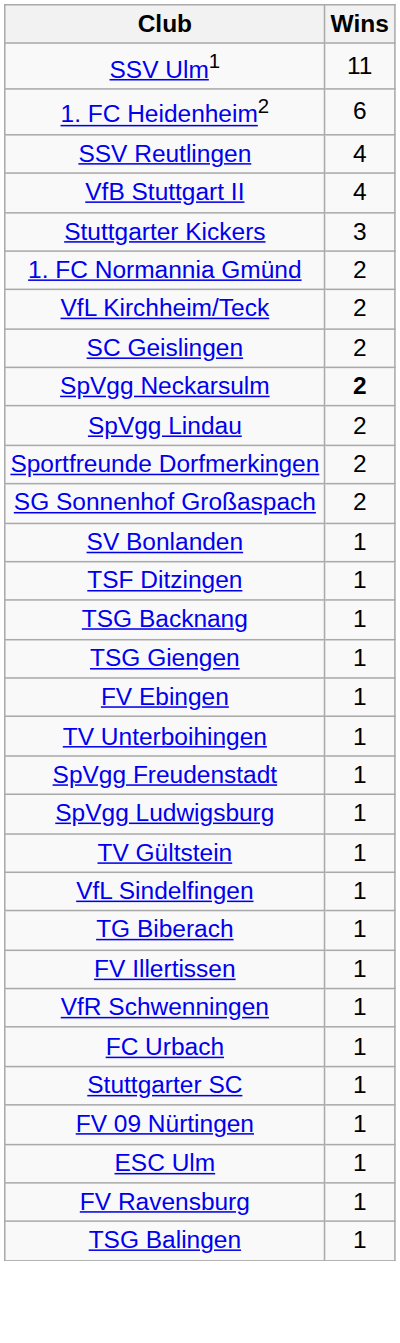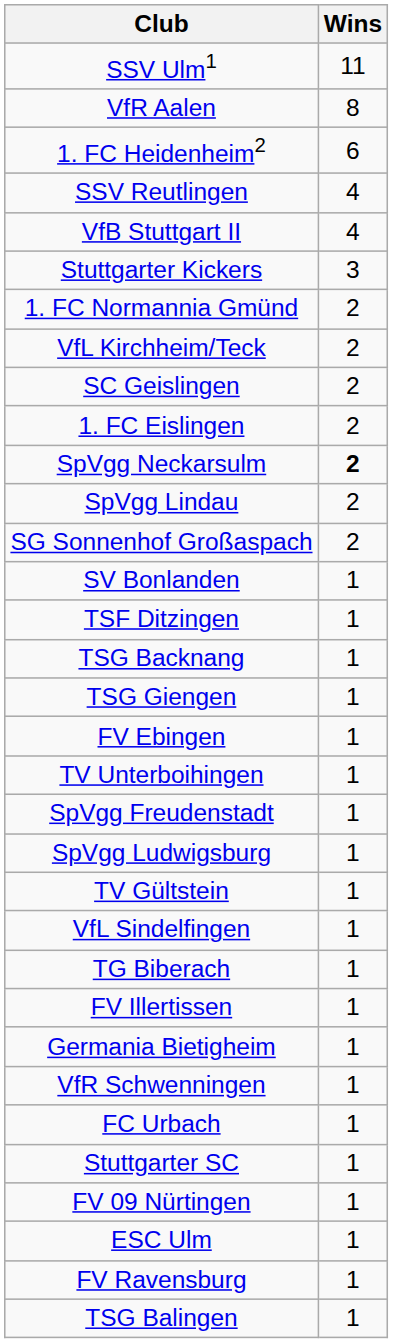+ row: VfR Aalen | 8
+ row: 1. FC Eislingen | 2
- row: Sportfreunde Dorfmerkingen | 2
+ row: Germania Bietigheim | 1
